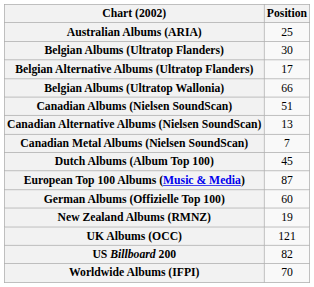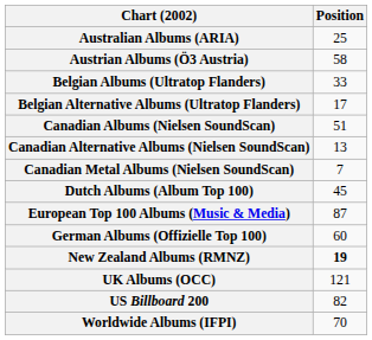+ row: Austrian Albums (Ö3 Austria) | 58
Belgian Albums (Ultratop Flanders) | Position: 30 -> 33
- row: Belgian Albums (Ultratop Wallonia) | 66
New Zealand Albums (RMNZ) | Position: normal -> bold
